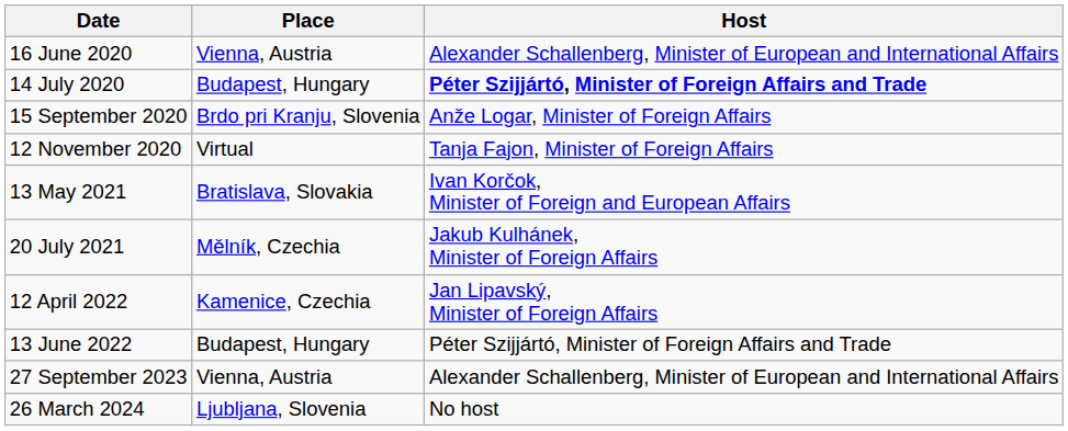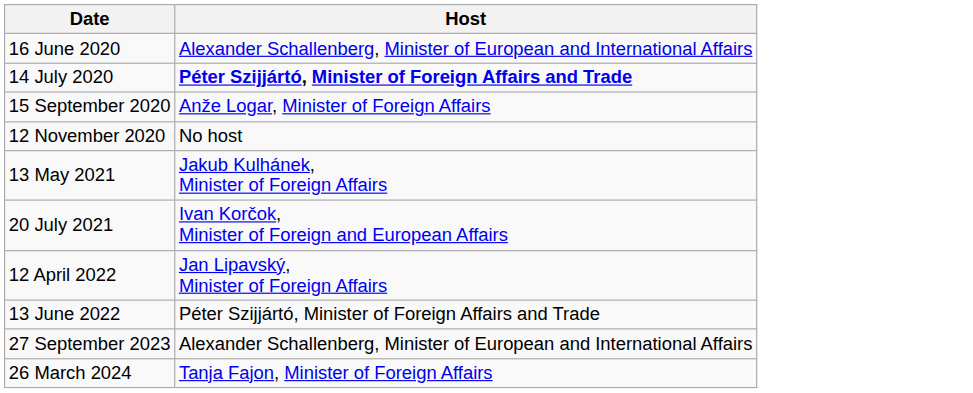- column: Place | Vienna, Austria | Budapest, Hungary | Brdo pri Kranju, Slovenia | Virtual | Bratislava, Slovakia | Mělník, Czechia | Kamenice, Czechia | Budapest, Hungary | Vienna, Austria | Ljubljana, Slovenia
12 November 2020 | Host: Tanja Fajon, Minister of Foreign Affairs -> No host
13 May 2021 | Host: Ivan Korčok, Minister of Foreign and European Affairs -> Jakub Kulhánek, Minister of Foreign Affairs
20 July 2021 | Host: Jakub Kulhánek, Minister of Foreign Affairs -> Ivan Korčok, Minister of Foreign and European Affairs
26 March 2024 | Host: No host -> Tanja Fajon, Minister of Foreign Affairs
